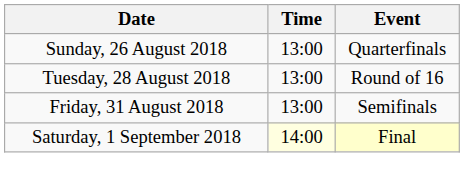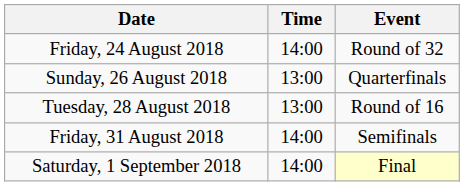+ row: Friday, 24 August 2018 | 14:00 | Round of 32
Friday, 31 August 2018 | Time: 13:00 -> 14:00
Saturday, 1 September 2018 | Time: lightyellow background -> no background
